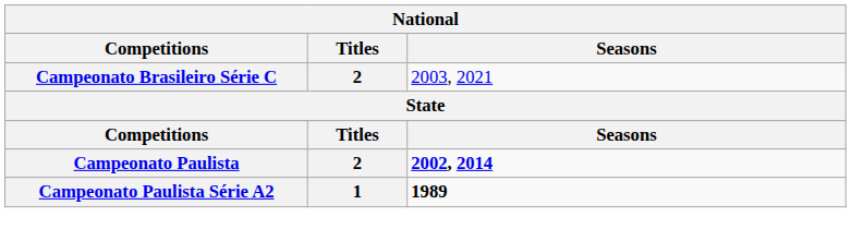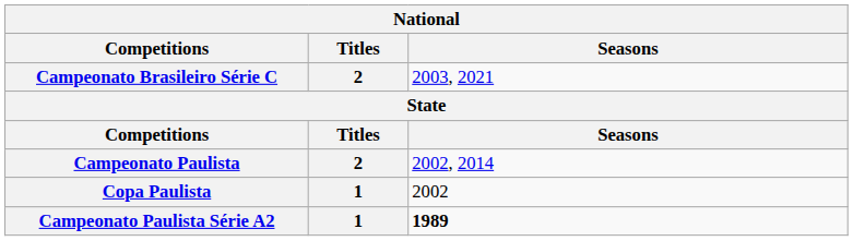Campeonato Paulista | Seasons: bold -> normal
+ row: Copa Paulista | 1 | 2002
